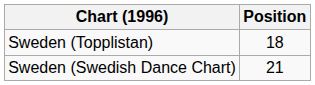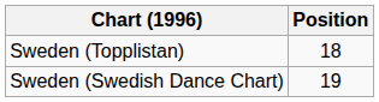Sweden (Swedish Dance Chart) | Position: 21 -> 19
